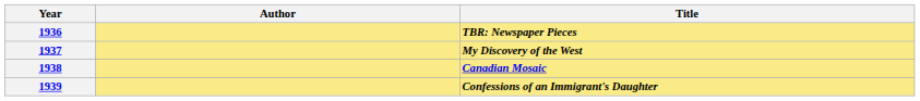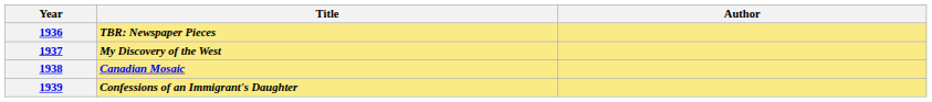columns swapped: Author <-> Title
